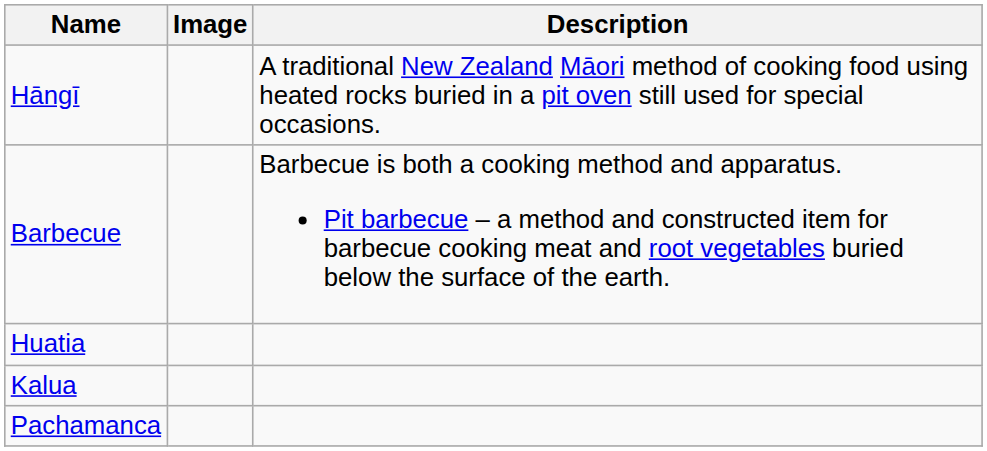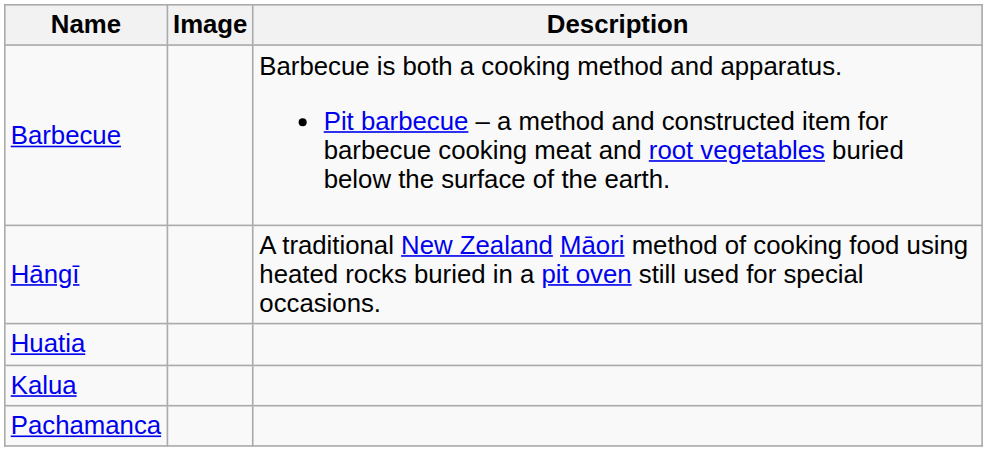rows swapped: Barbecue <-> Hāngī
